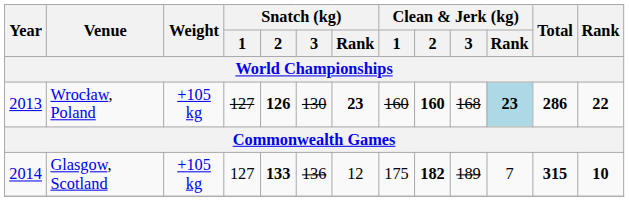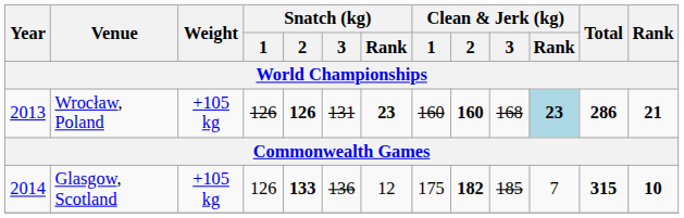Wrocław, Poland | Snatch (kg) / 1: 127 -> 126
Wrocław, Poland | Snatch (kg) / 3: 130 -> 131
Wrocław, Poland | Rank: 22 -> 21
Glasgow, Scotland | Snatch (kg) / 1: 127 -> 126
Glasgow, Scotland | Clean & Jerk (kg) / 3: 189 -> 185
